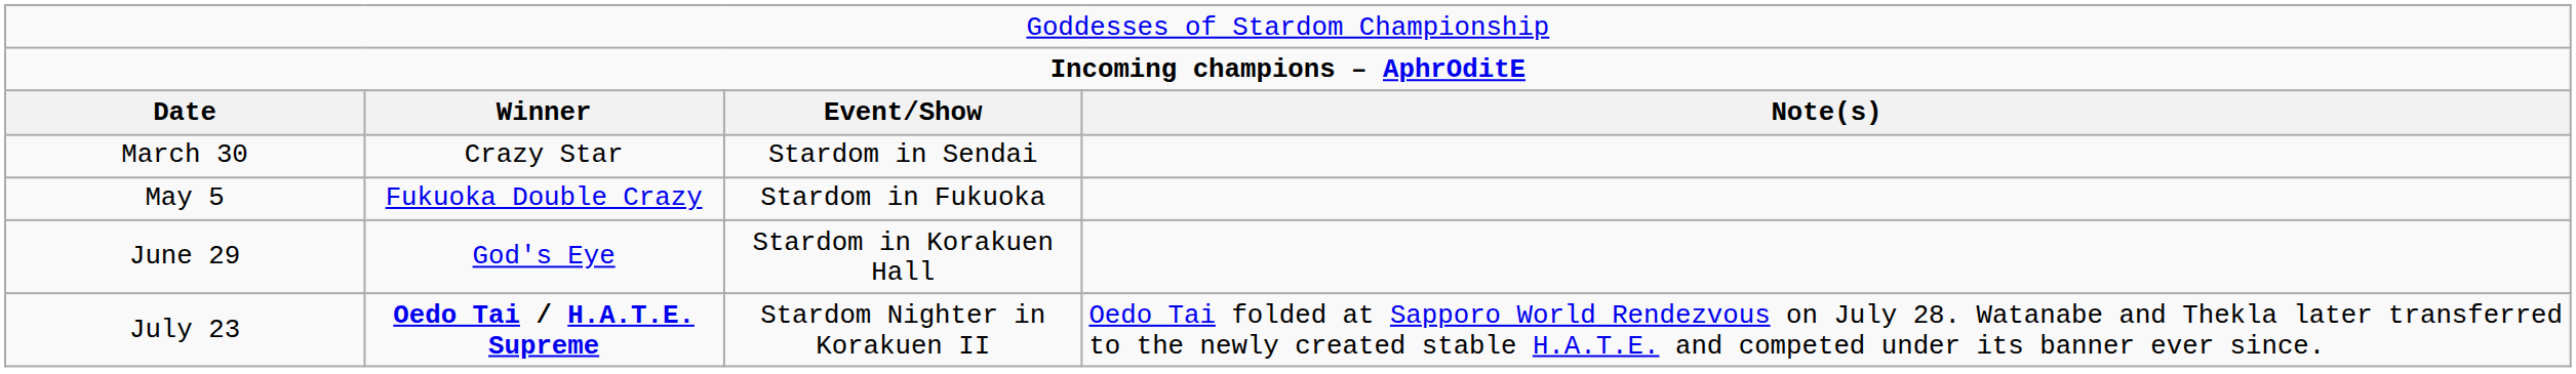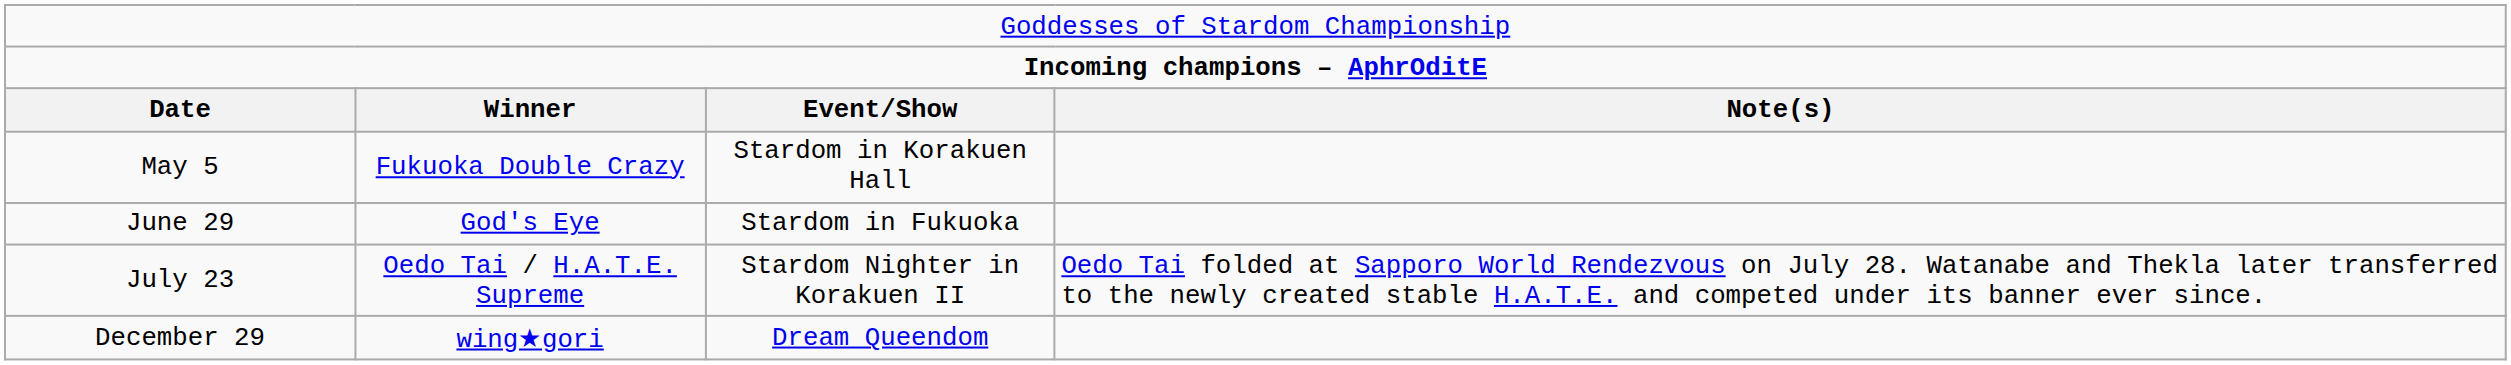- row: March 30 | Crazy Star | Stardom in Sendai
May 5 | column 3: Stardom in Fukuoka -> Stardom in Korakuen Hall
June 29 | column 3: Stardom in Korakuen Hall -> Stardom in Fukuoka
July 23 | column 2: bold -> normal
+ row: December 29 | wing★gori | Dream Queendom
